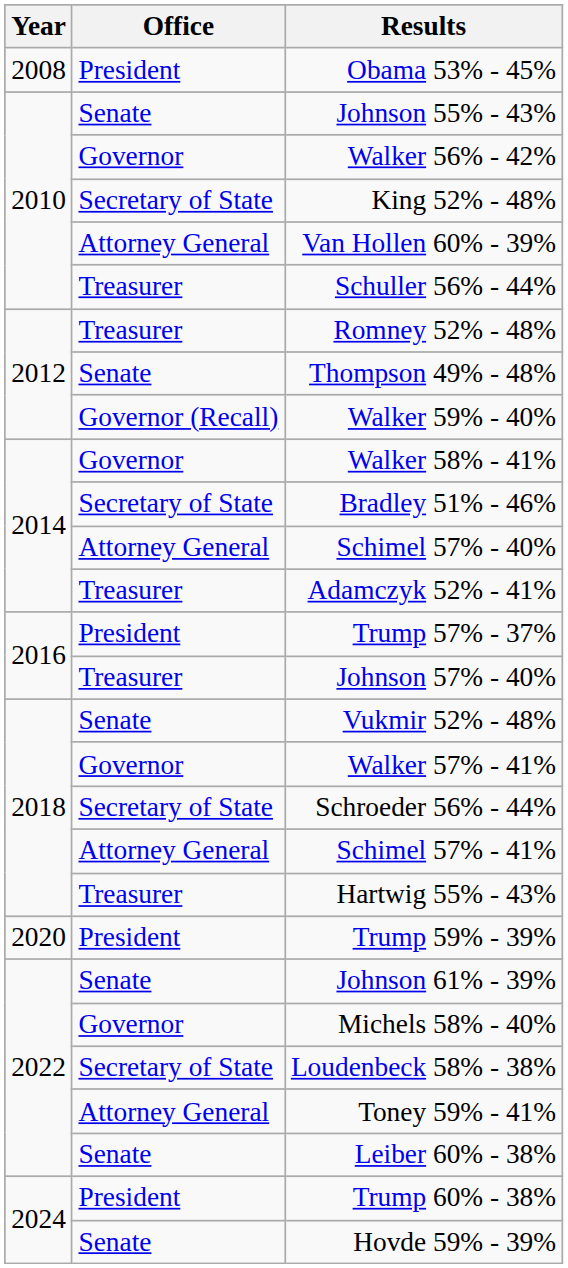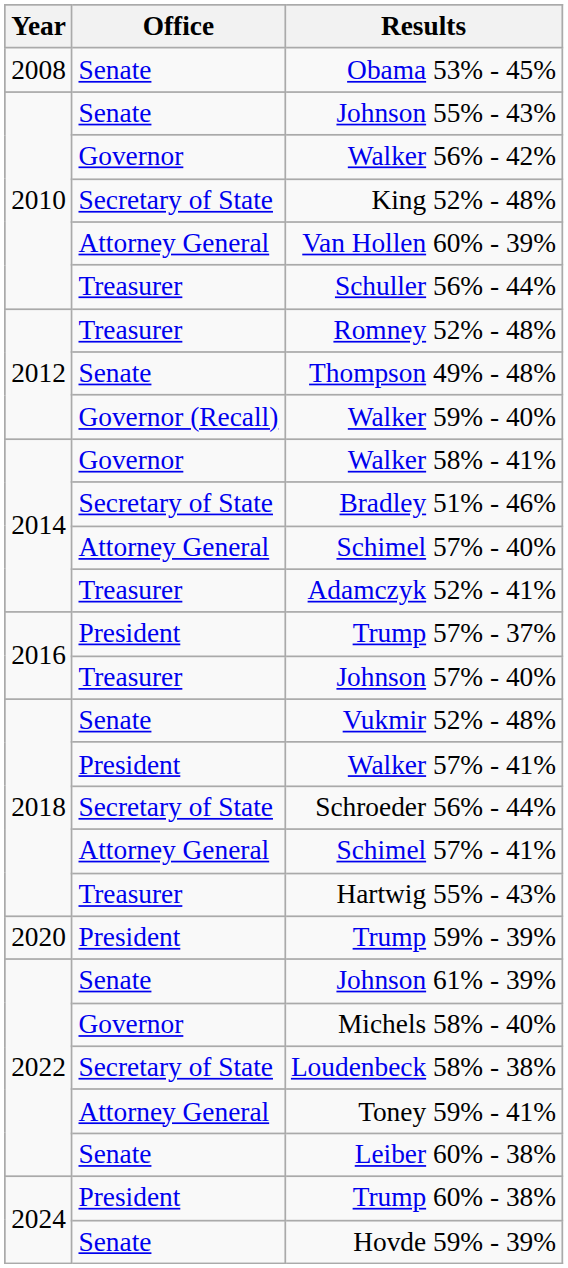Obama 53% - 45% | Office: President -> Senate
Walker 57% - 41% | Office: Governor -> President
